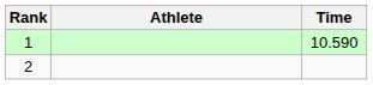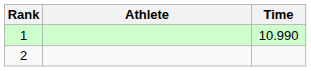1 | Time: 10.590 -> 10.990
